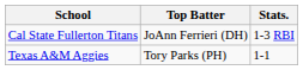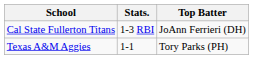columns swapped: Top Batter <-> Stats.
